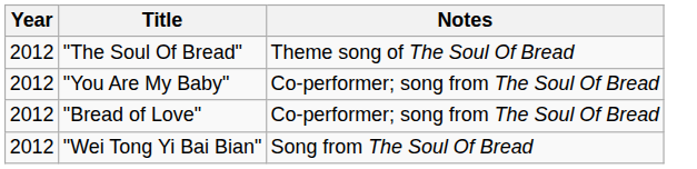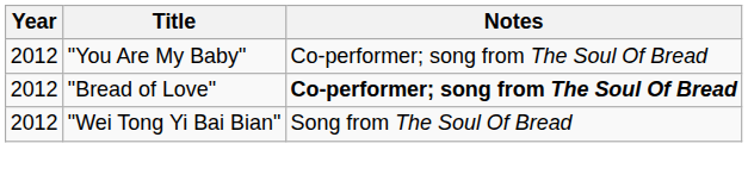- row: 2012 | "The Soul Of Bread" | Theme song of The Soul Of Bread
"Bread of Love" | Notes: normal -> bold
